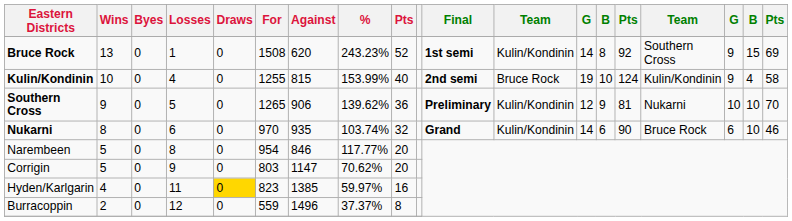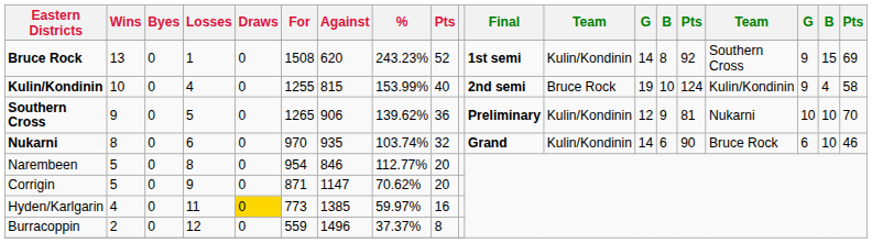Narembeen | %: 117.77% -> 112.77%
Corrigin | For: 803 -> 871
Hyden/Karlgarin | For: 823 -> 773
